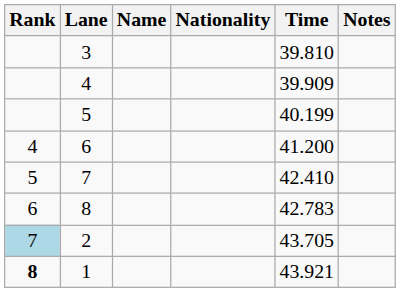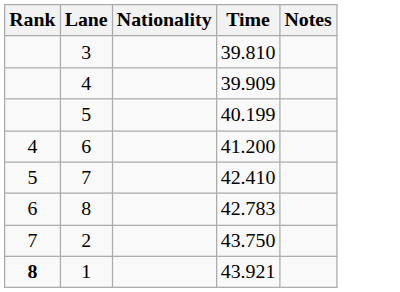- column: Name
2 | Rank: lightblue background -> no background
2 | Time: 43.705 -> 43.750
